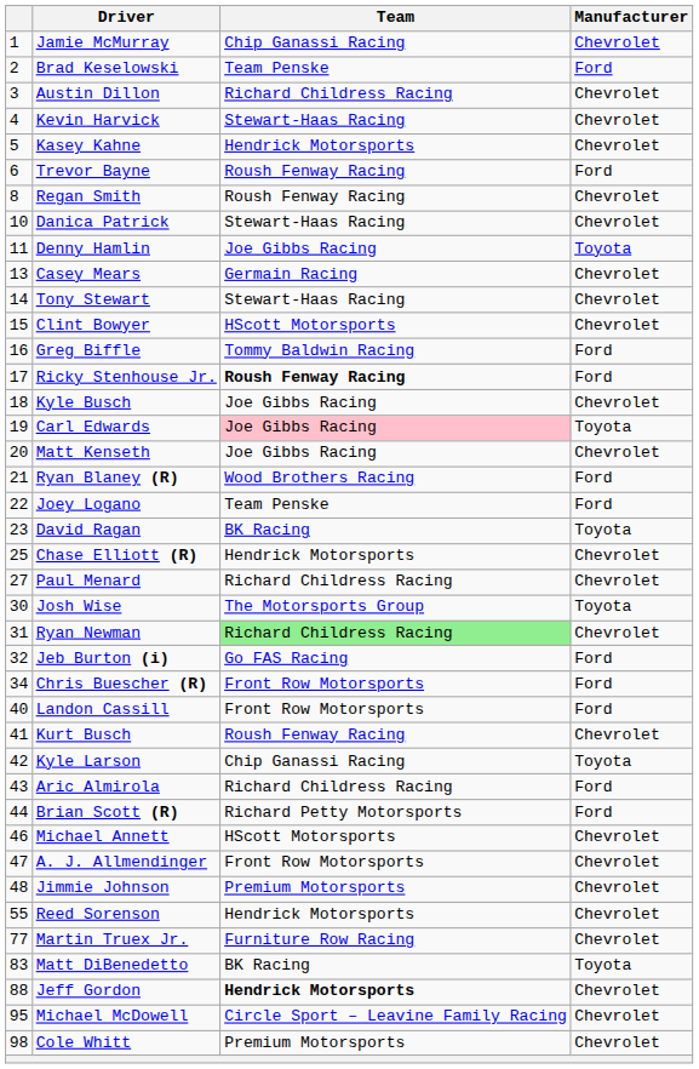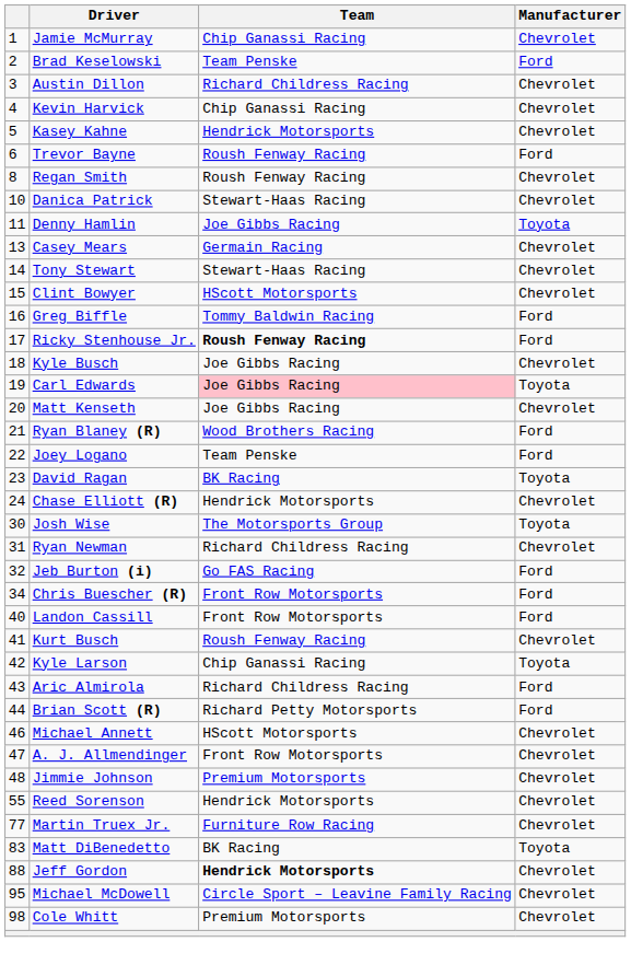Kevin Harvick | Team: Stewart-Haas Racing -> Chip Ganassi Racing
Chase Elliott (R) | column 1: 25 -> 24
- row: 27 | Paul Menard | Richard Childress Racing | Chevrolet
Ryan Newman | Team: lightgreen background -> no background
